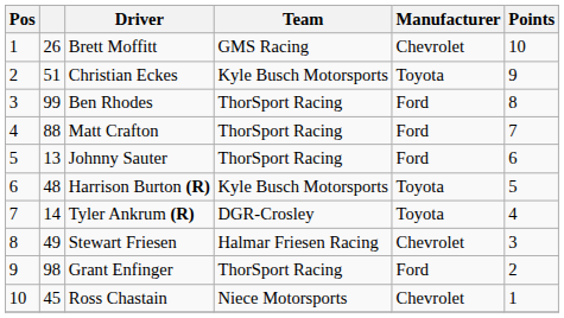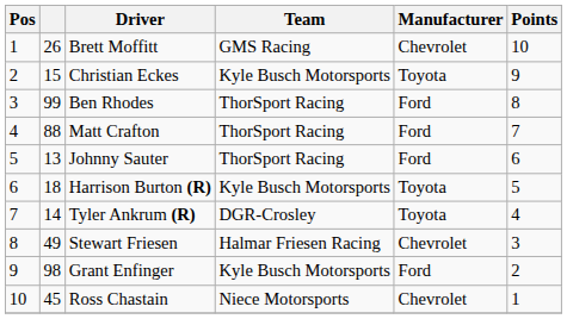Christian Eckes | column 2: 51 -> 15
Harrison Burton (R) | column 2: 48 -> 18
Grant Enfinger | Team: ThorSport Racing -> Kyle Busch Motorsports
